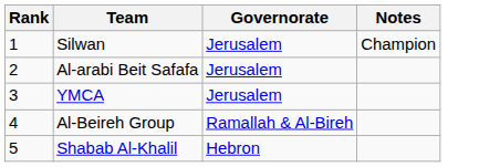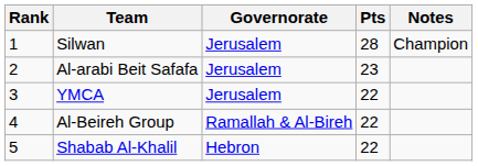+ column: Pts | 28 | 23 | 22 | 22 | 22
